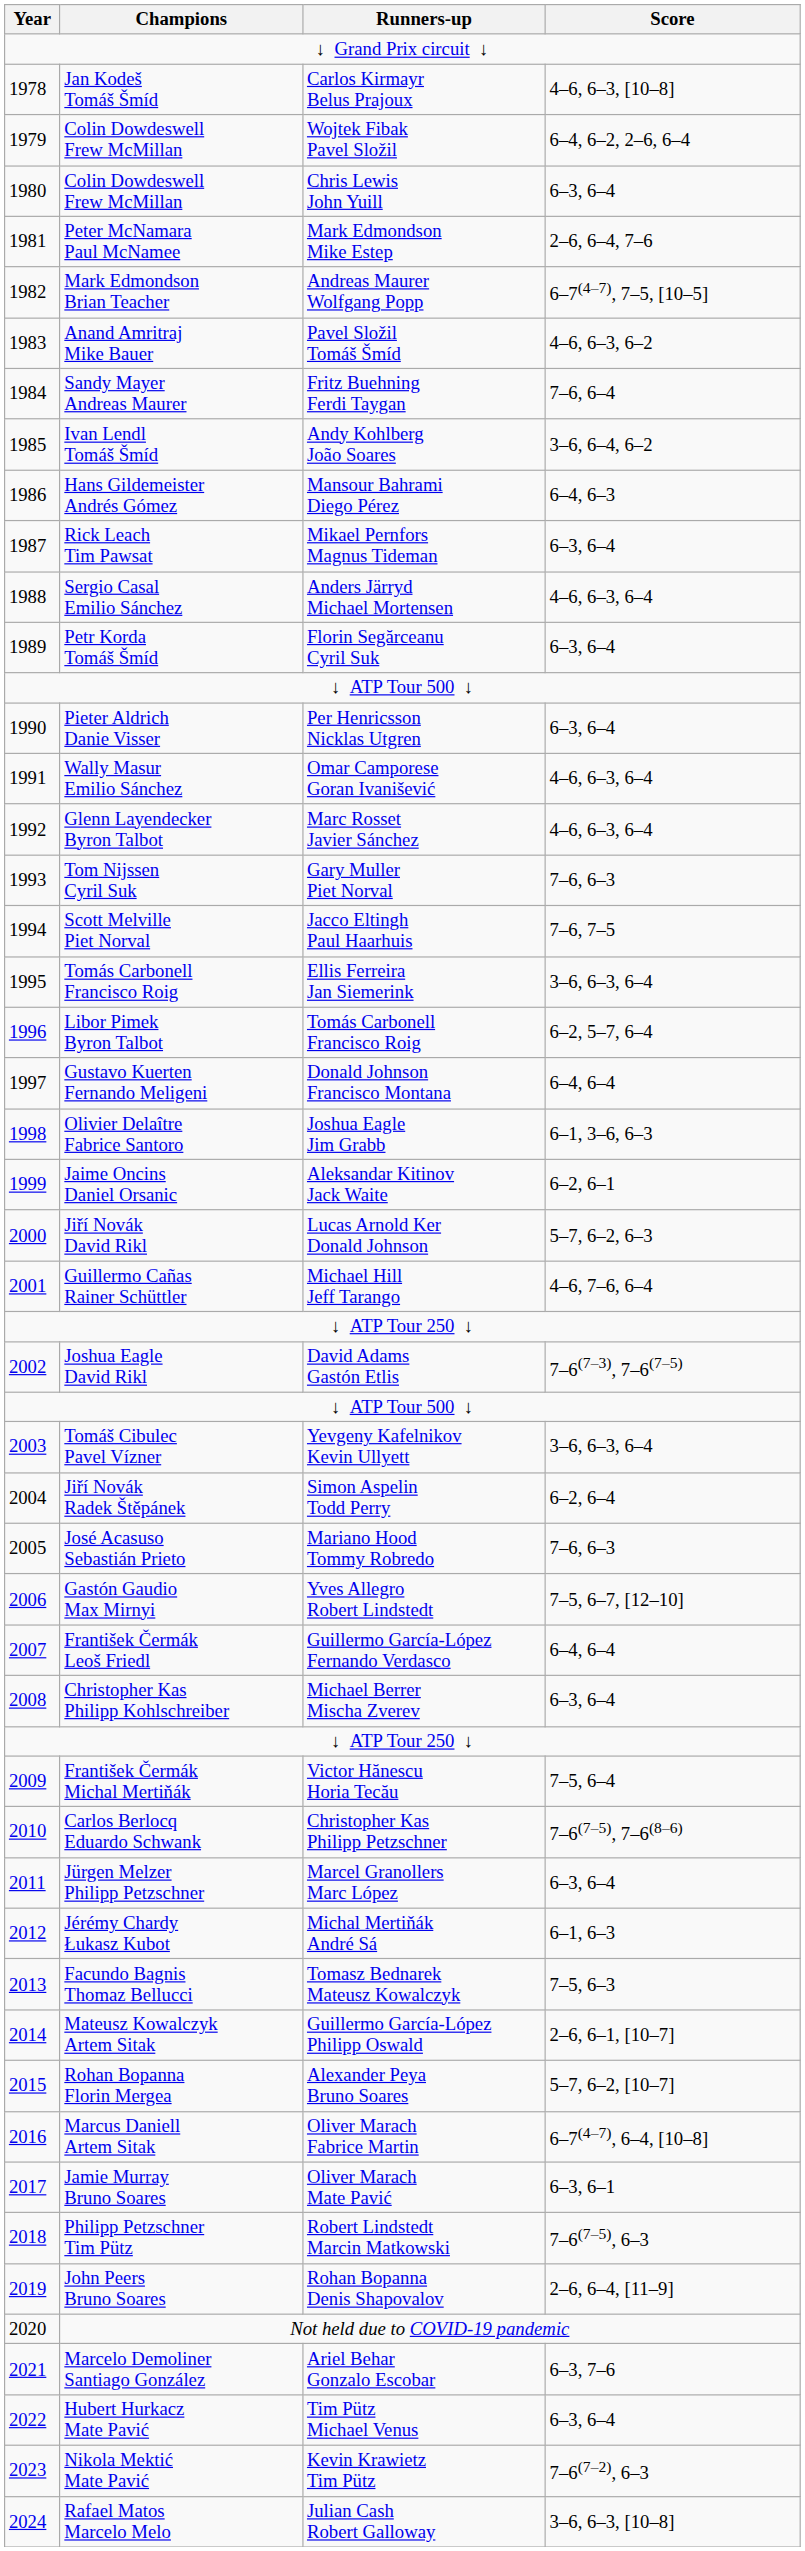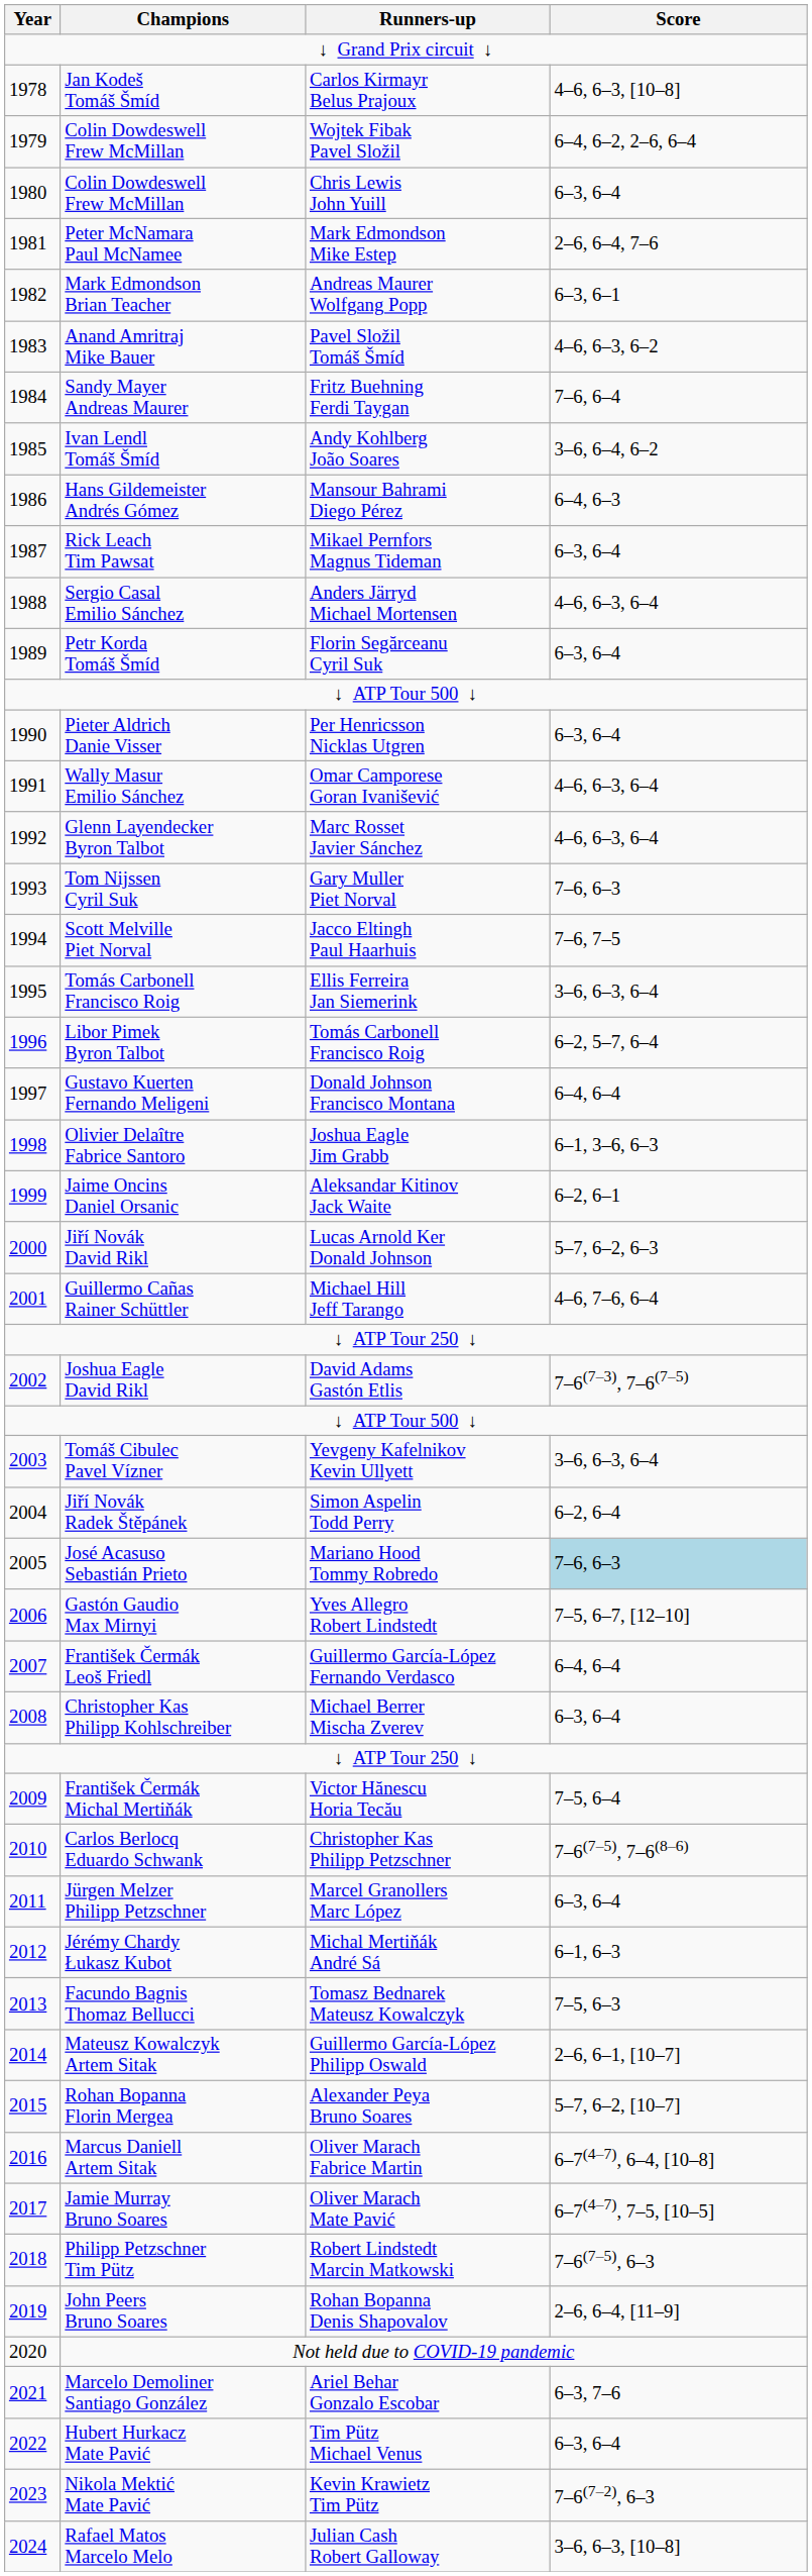Andreas Maurer Wolfgang Popp | Score: 6–7(4–7), 7–5, [10–5] -> 6–3, 6–1
Mariano Hood Tommy Robredo | Score: no background -> lightblue background
Oliver Marach Mate Pavić | Score: 6–3, 6–1 -> 6–7(4–7), 7–5, [10–5]
